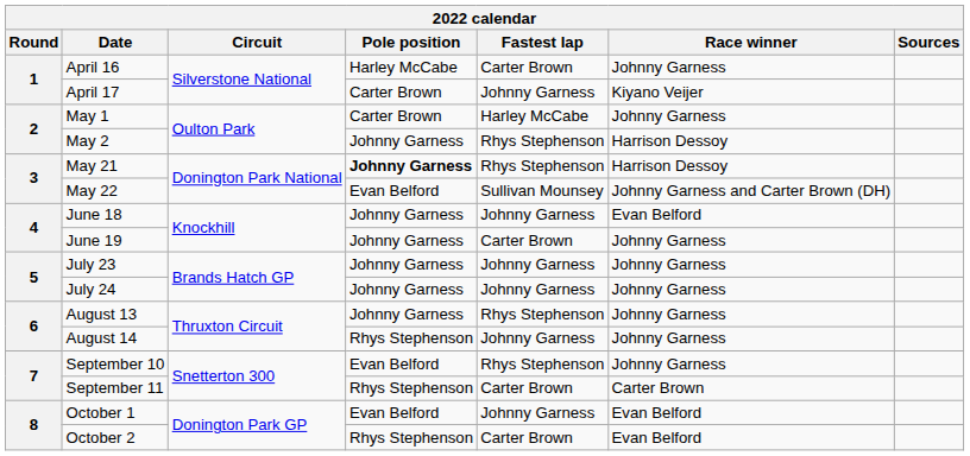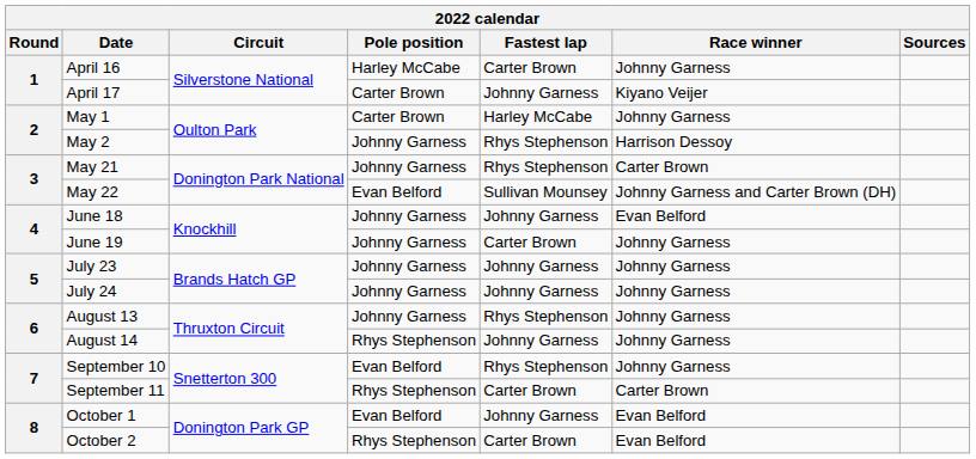May 21 | Pole position: bold -> normal
May 21 | Race winner: Harrison Dessoy -> Carter Brown
